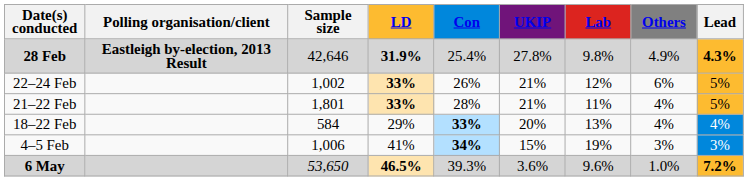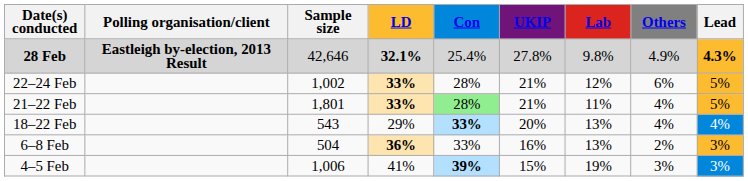28 Feb | LD: 31.9% -> 32.1%
22–24 Feb | Con: 26% -> 28%
21–22 Feb | Con: no background -> lightgreen background
18–22 Feb | Sample size: 584 -> 543
+ row: 6–8 Feb | 504 | 36% | 33% | 16% | 13% | 2% | 3%
4–5 Feb | Con: 34% -> 39%
- row: 6 May | 53,650 | 46.5% | 39.3% | 3.6% | 9.6% | 1.0% | 7.2%
